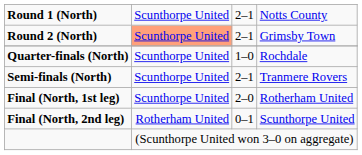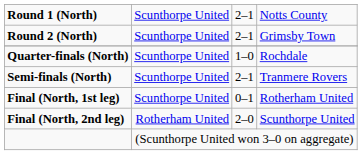Round 2 (North) | column 2: lightsalmon background -> no background
Final (North, 1st leg) | column 3: 2–0 -> 0–1
Final (North, 2nd leg) | column 3: 0–1 -> 2–0
